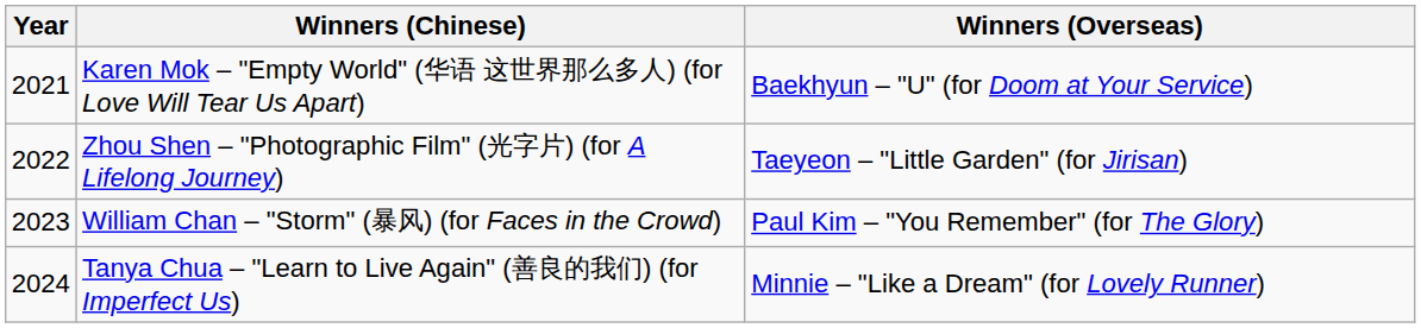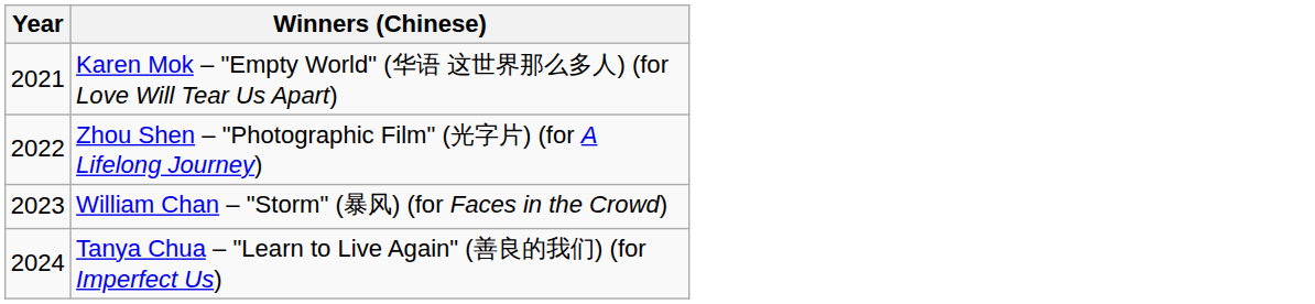- column: Winners (Overseas) | Baekhyun – "U" (for Doom at Your Service) | Taeyeon – "Little Garden" (for Jirisan) | Paul Kim – "You Remember" (for The Glory) | Minnie – "Like a Dream" (for Lovely Runner)
